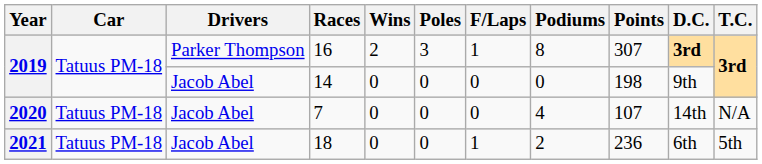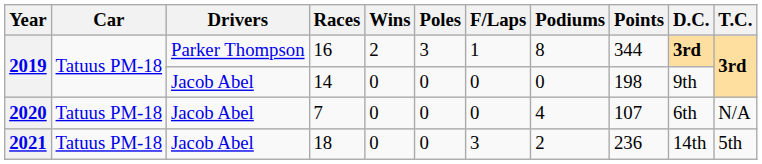16 | Points: 307 -> 344
7 | D.C.: 14th -> 6th
18 | F/Laps: 1 -> 3
18 | D.C.: 6th -> 14th
